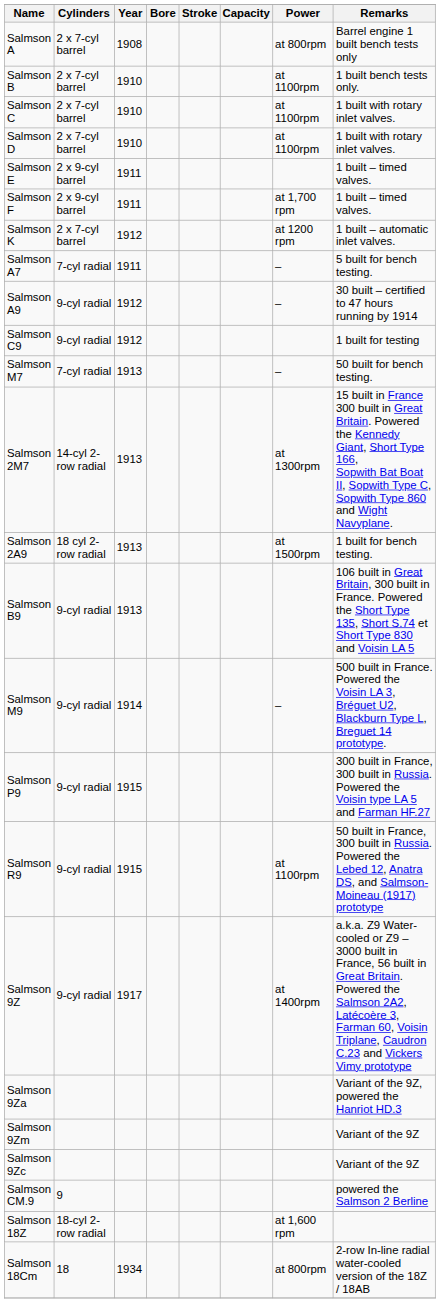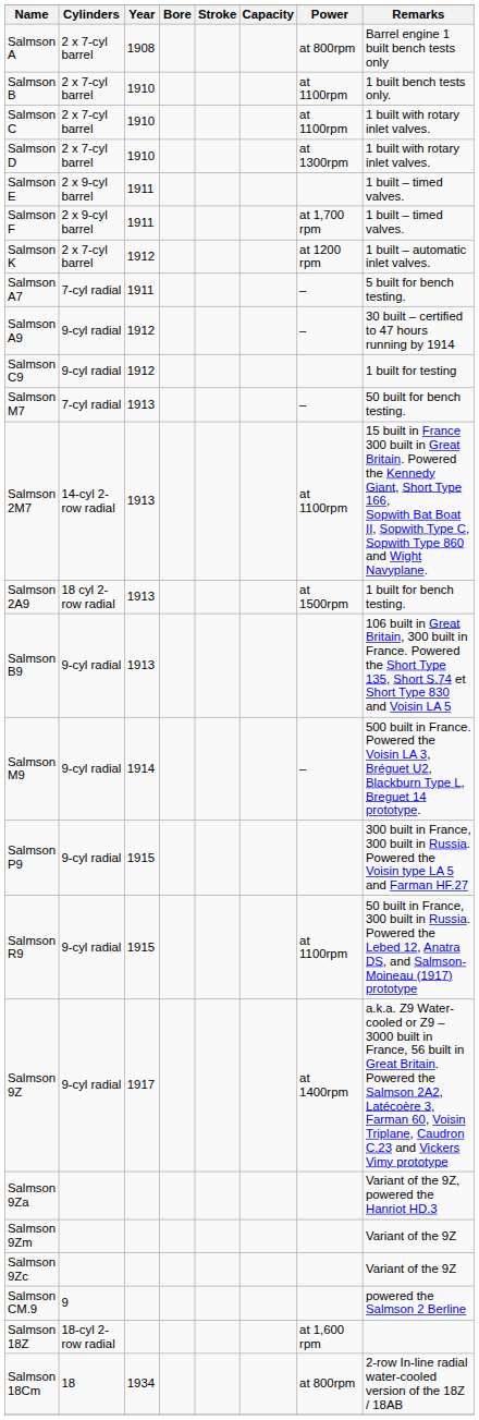Salmson D | Power: at 1100rpm -> at 1300rpm
Salmson 2M7 | Power: at 1300rpm -> at 1100rpm
